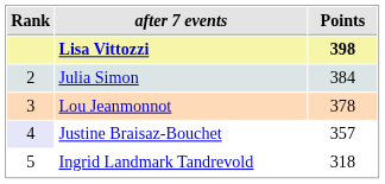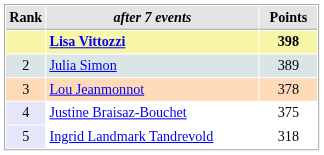Julia Simon | Points: 384 -> 389
Justine Braisaz-Bouchet | Points: 357 -> 375
Ingrid Landmark Tandrevold | Rank: no background -> lavender background
